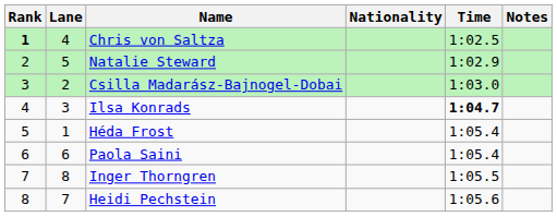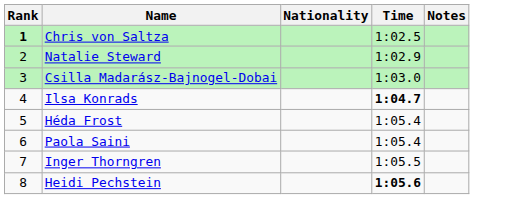- column: Lane | 4 | 5 | 2 | 3 | 1 | 6 | 8 | 7
Heidi Pechstein | Time: normal -> bold
